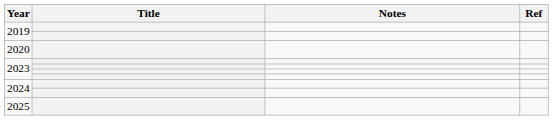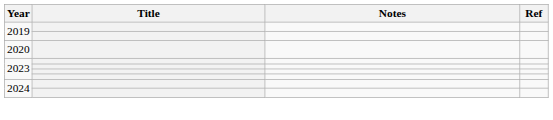- row: 2025
